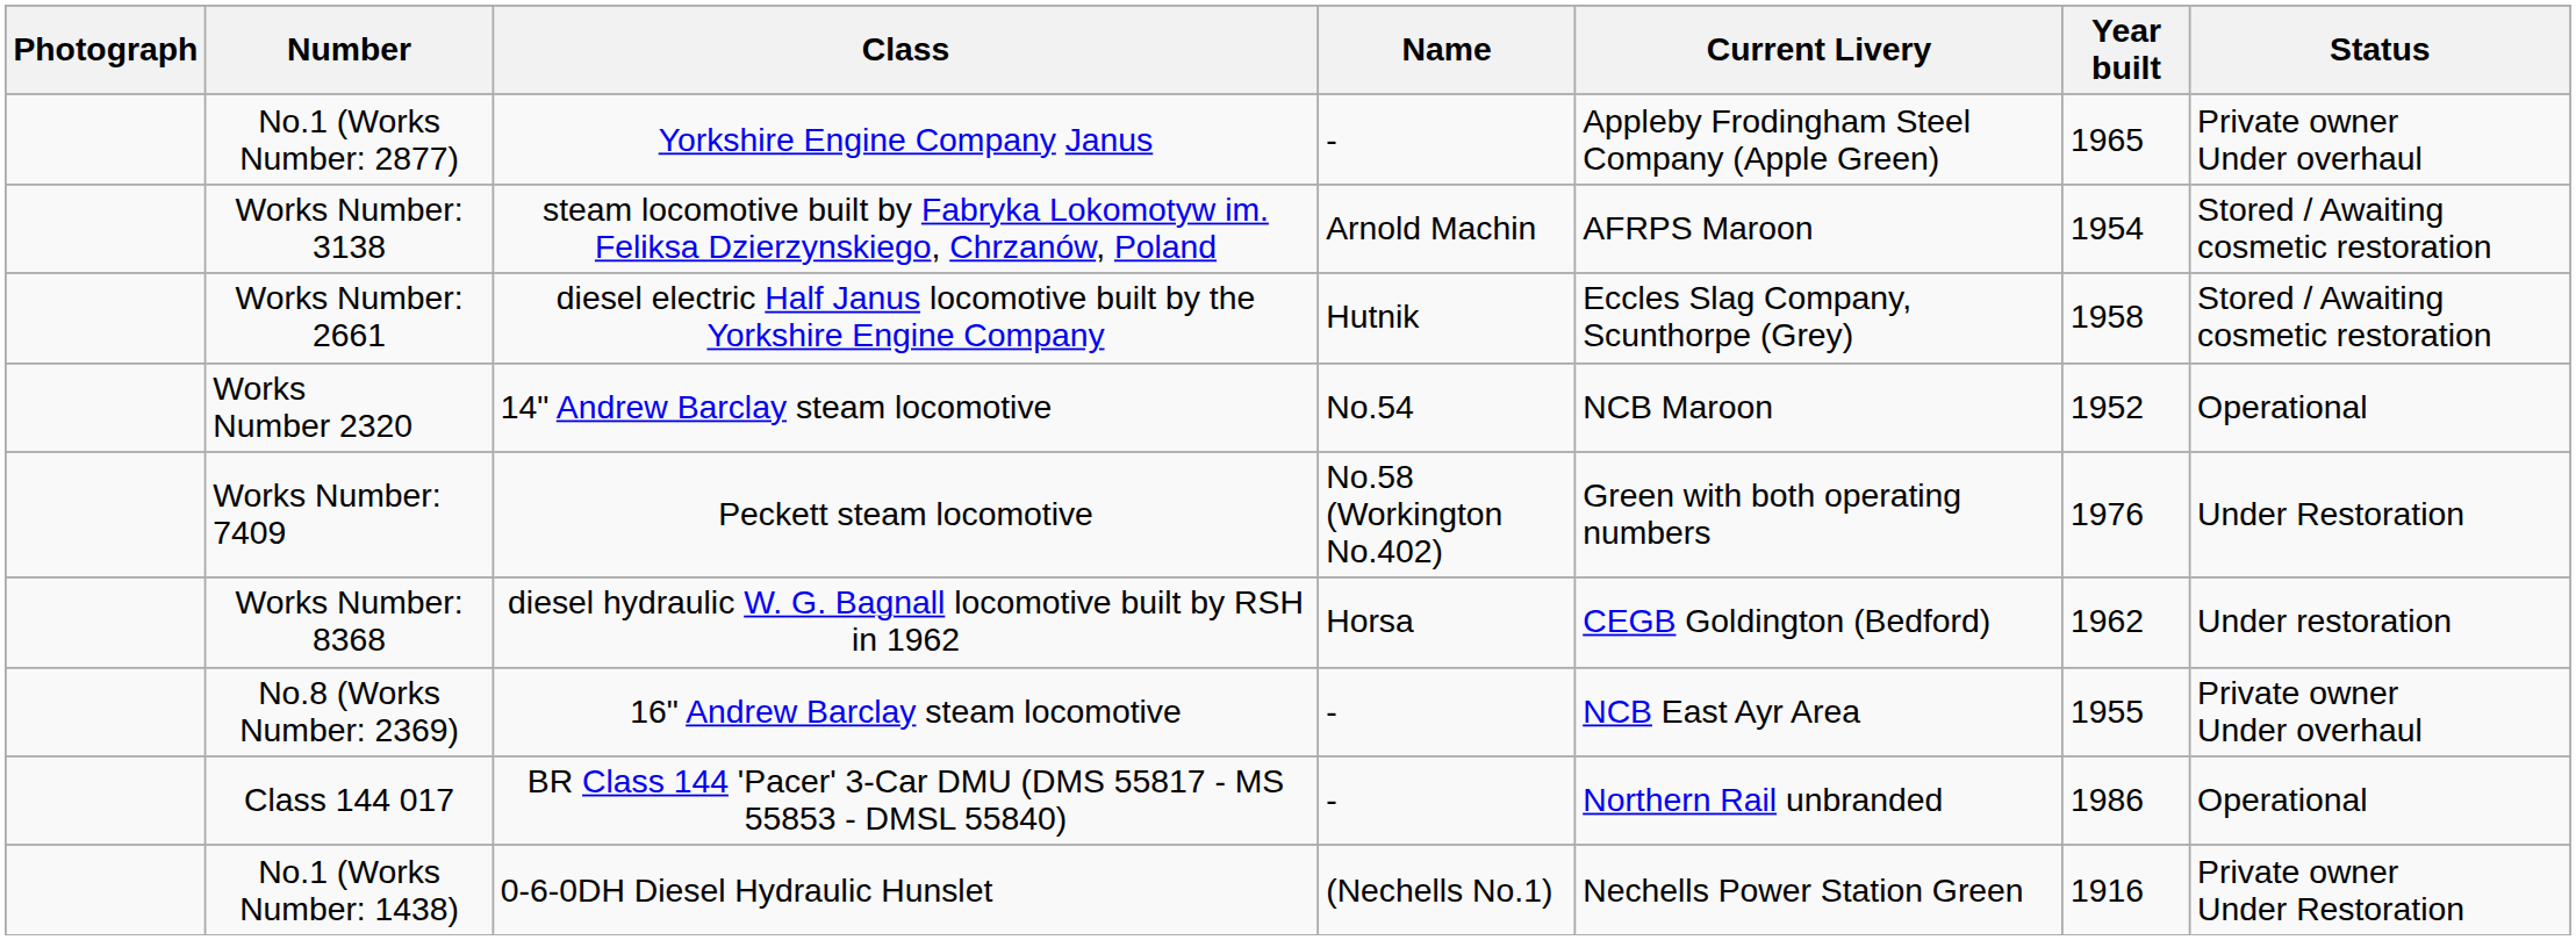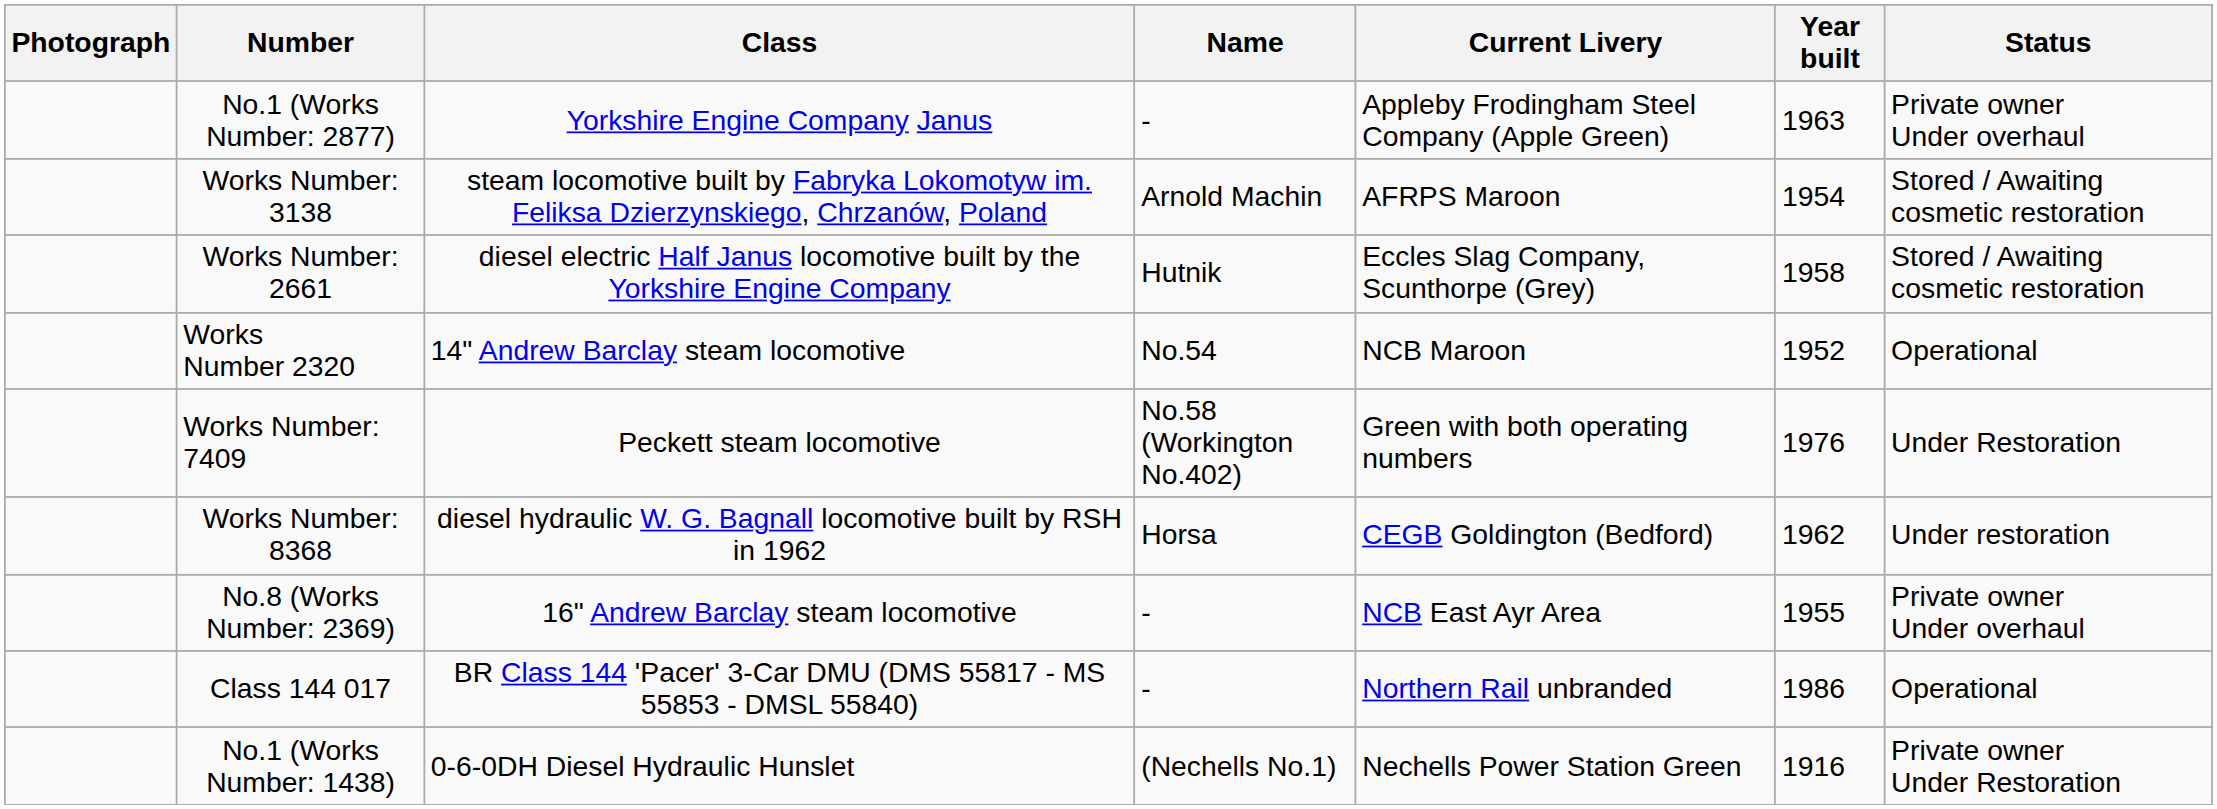No.1 (Works Number: 2877) | Year built: 1965 -> 1963
